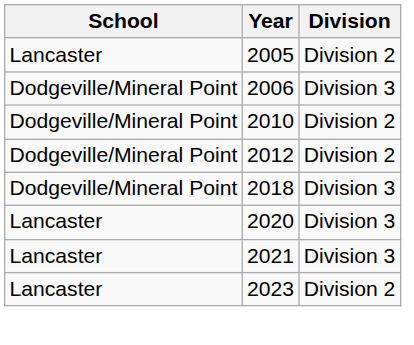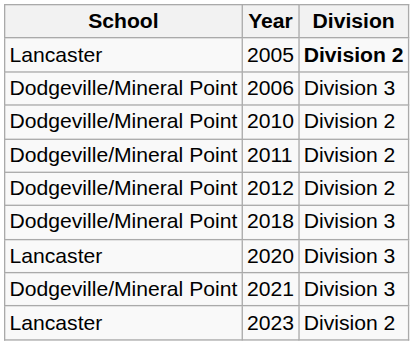2005 | Division: normal -> bold
+ row: Dodgeville/Mineral Point | 2011 | Division 2
2021 | School: Lancaster -> Dodgeville/Mineral Point
